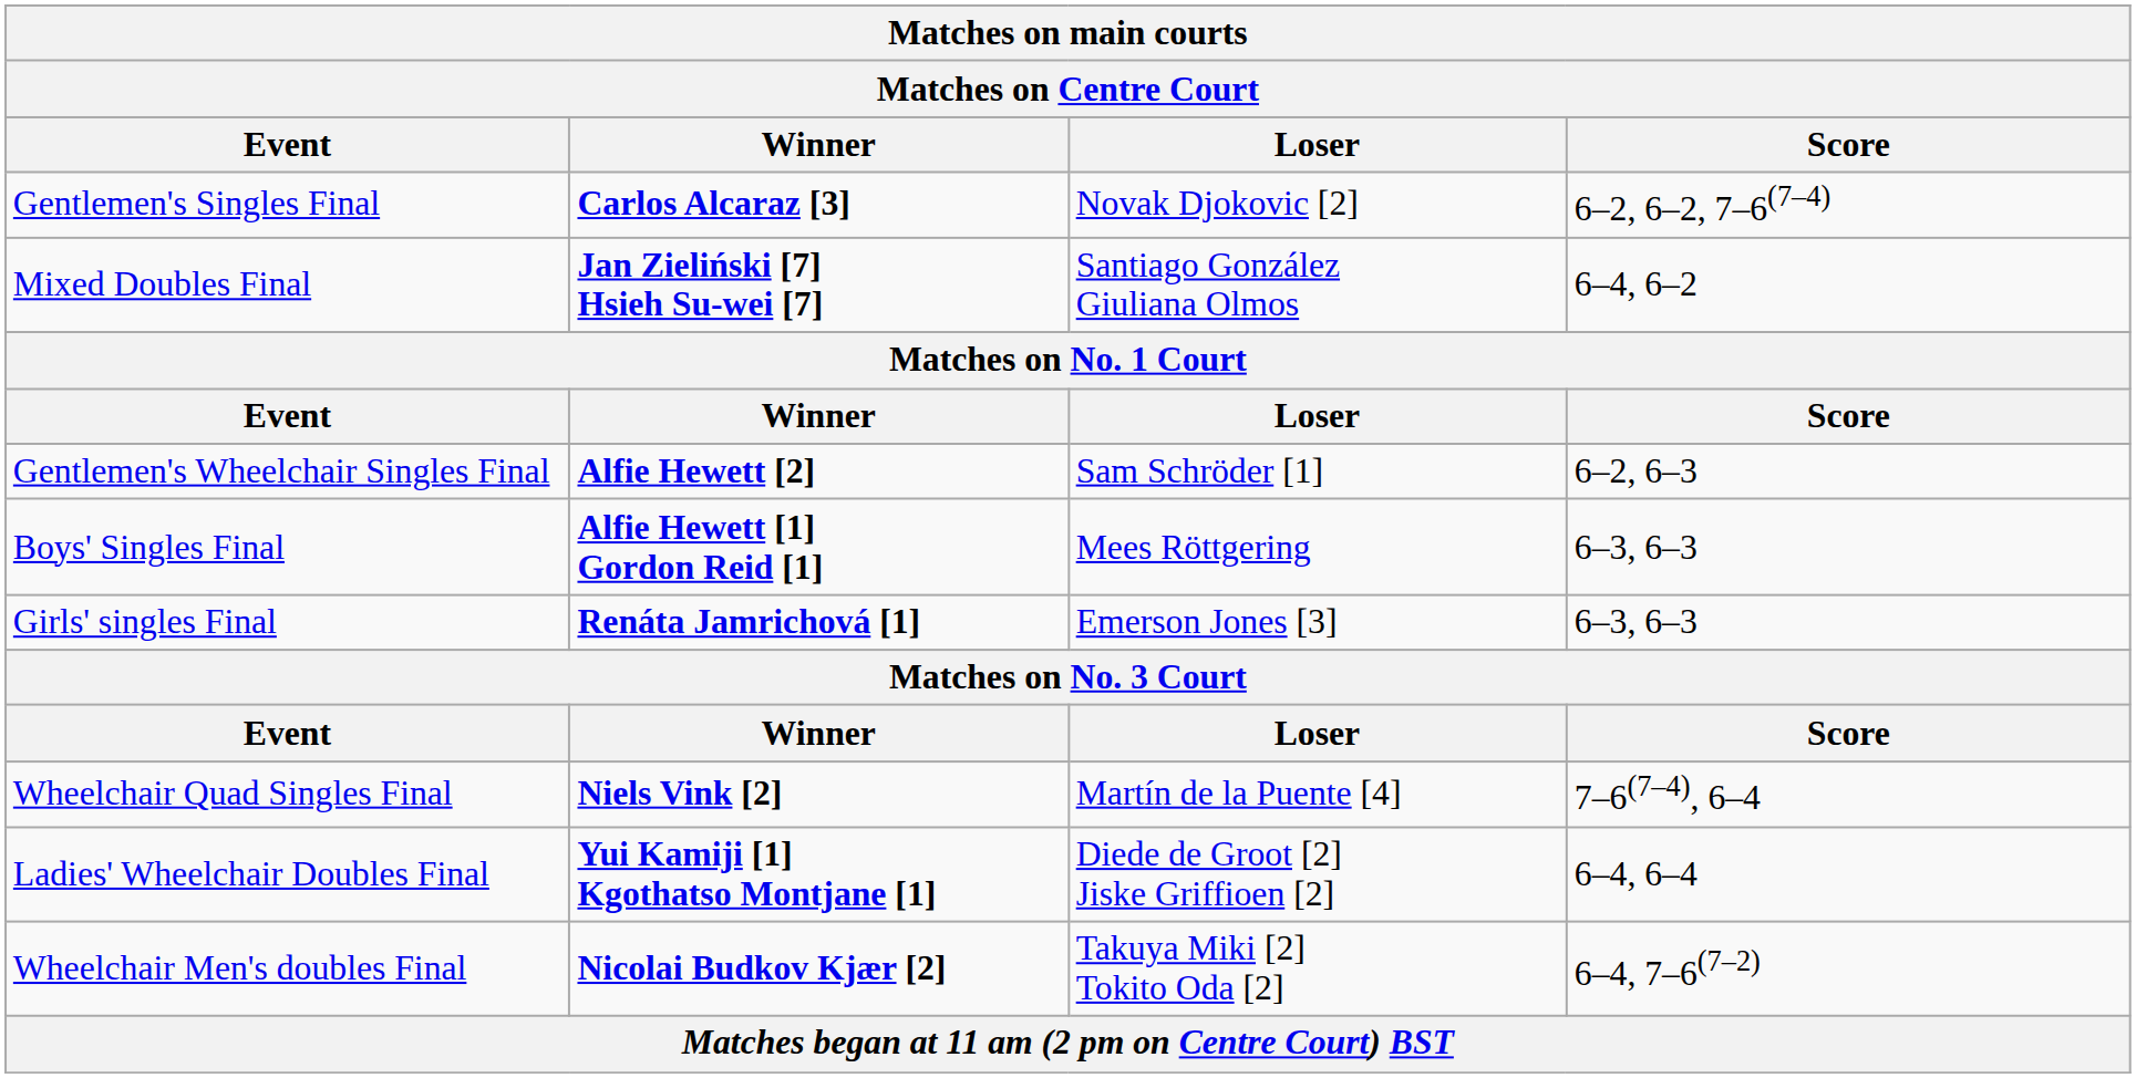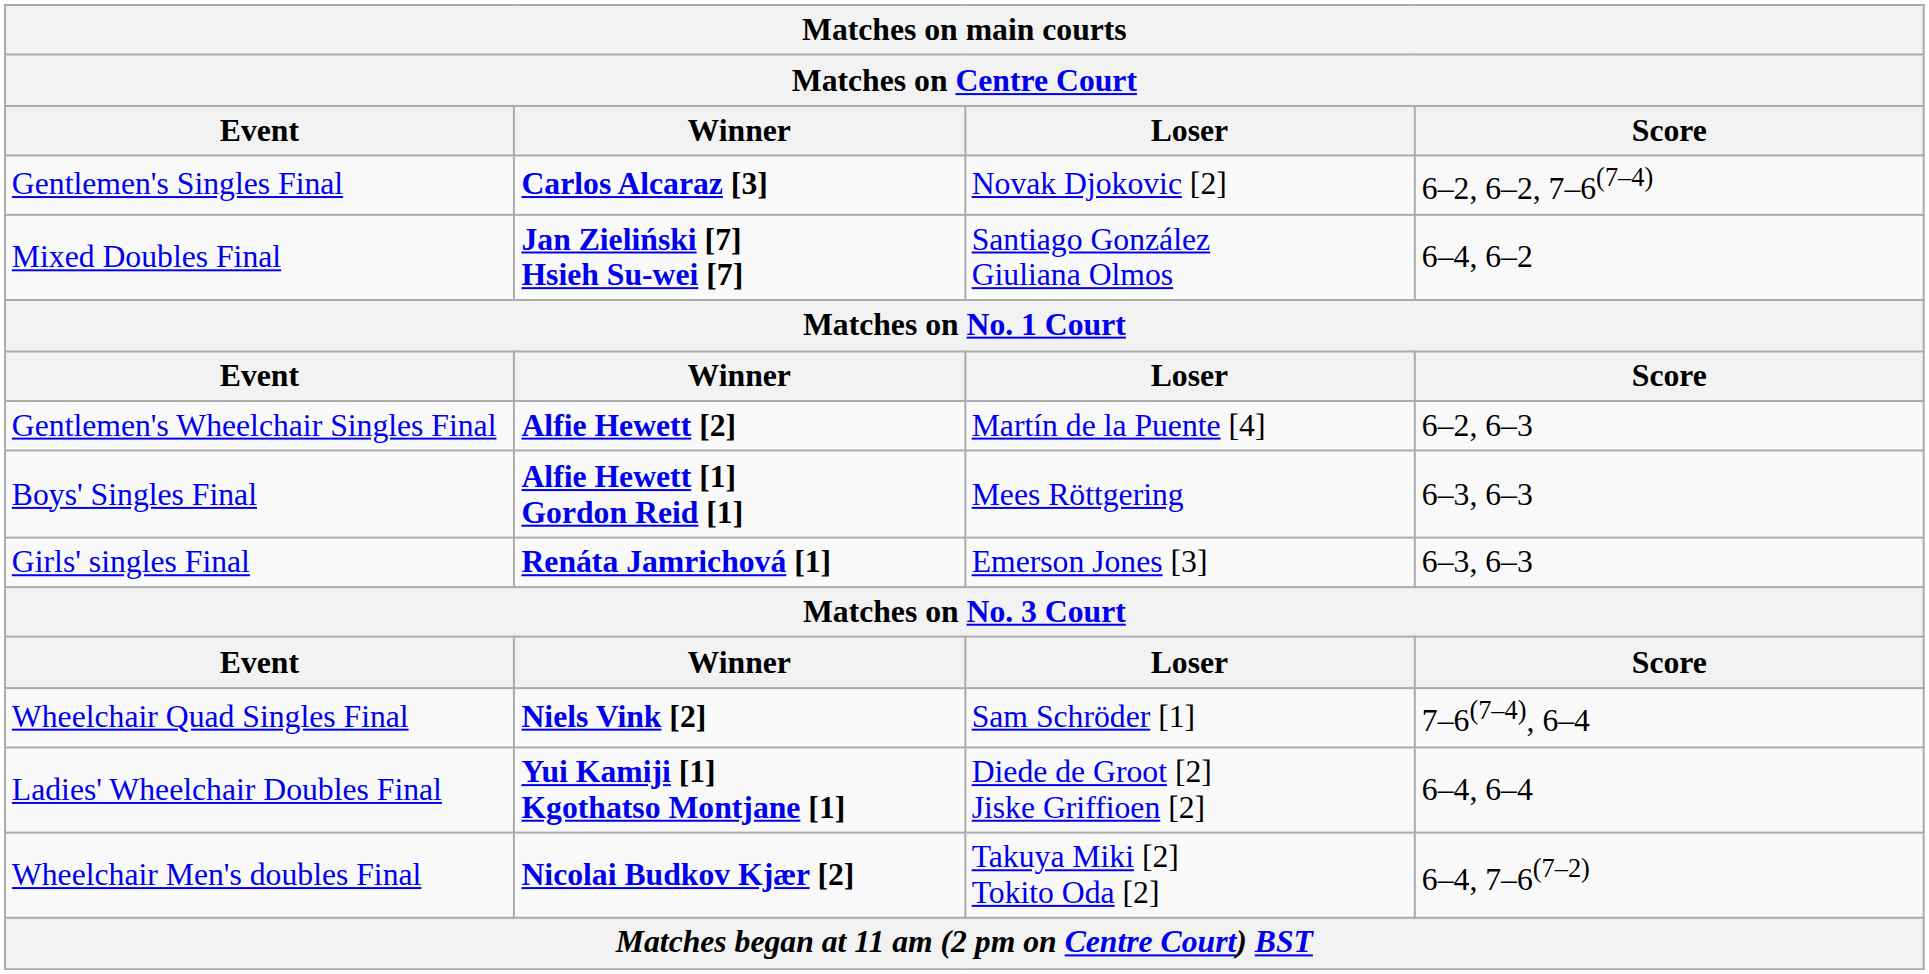Gentlemen's Wheelchair Singles Final | Loser: Sam Schröder [1] -> Martín de la Puente [4]
Wheelchair Quad Singles Final | Loser: Martín de la Puente [4] -> Sam Schröder [1]
